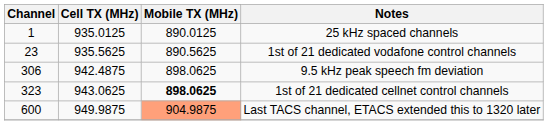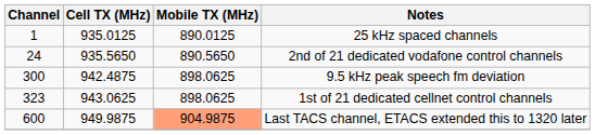- row: 23 | 935.5625 | 890.5625 | 1st of 21 dedicated vodafone control channels
+ row: 24 | 935.5650 | 890.5650 | 2nd of 21 dedicated vodafone control channels
9.5 kHz peak speech fm deviation | Channel: 306 -> 300
1st of 21 dedicated cellnet control channels | Mobile TX (MHz): bold -> normal
